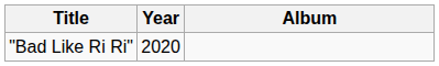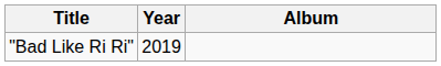"Bad Like Ri Ri" | Year: 2020 -> 2019
